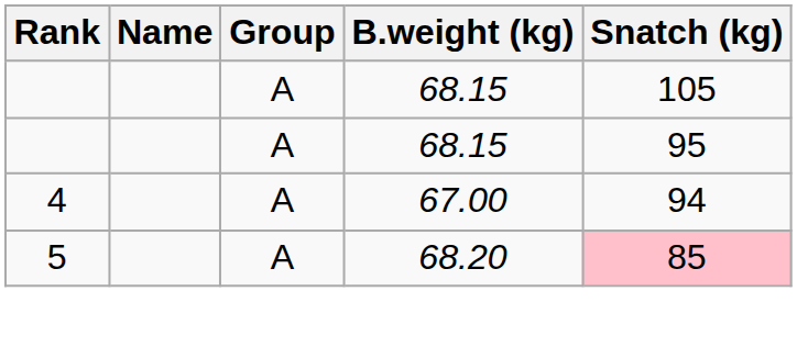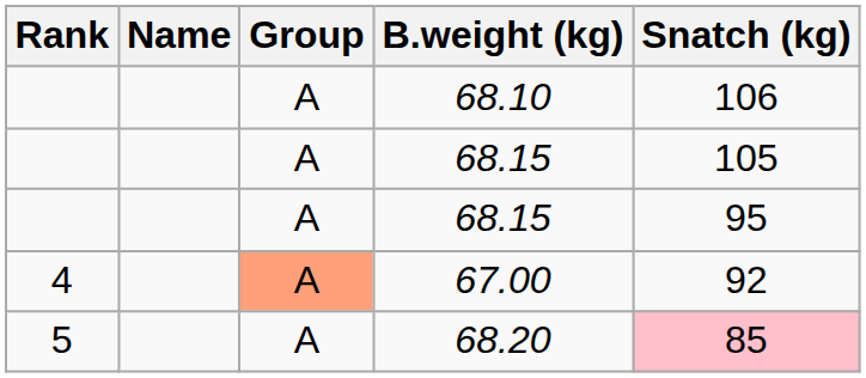+ row: A | 68.10 | 106
67.00 | Group: no background -> lightsalmon background
67.00 | Snatch (kg): 94 -> 92
